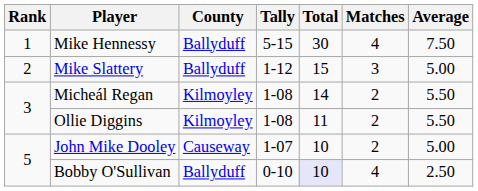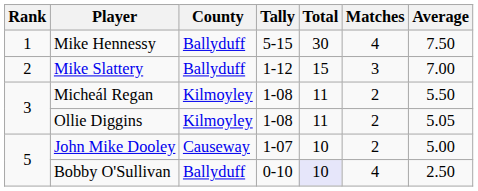Mike Slattery | Average: 5.00 -> 7.00
Micheál Regan | Total: 14 -> 11
Ollie Diggins | Average: 5.50 -> 5.05
